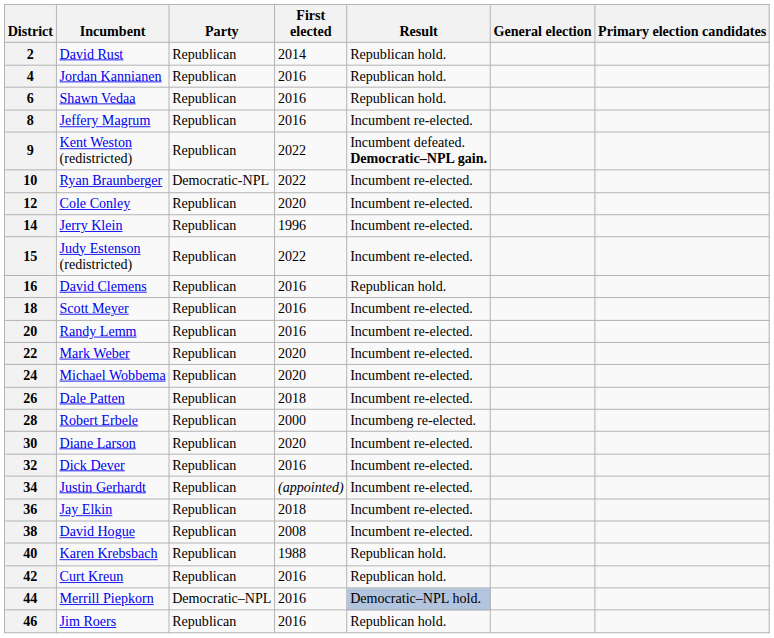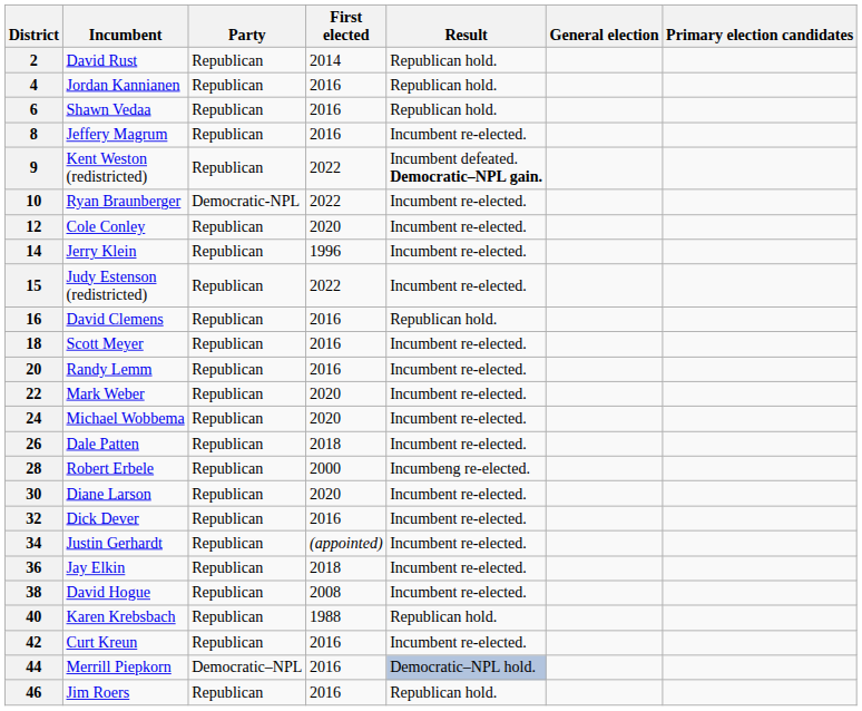42 | Result: Republican hold. -> Incumbent re-elected.
